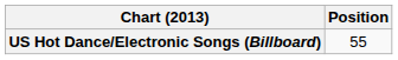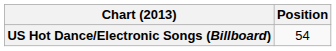US Hot Dance/Electronic Songs (Billboard) | Position: 55 -> 54
